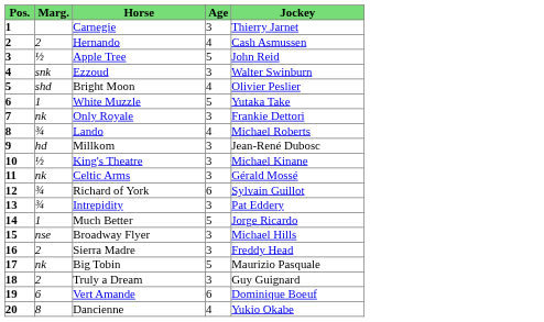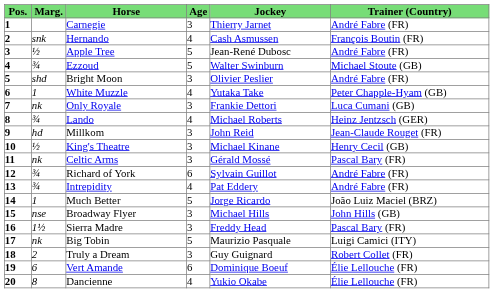+ column: Trainer (Country) | André Fabre (FR) | François Boutin (FR) | André Fabre (FR) | Michael Stoute (GB) | André Fabre (FR) | Peter Chapple-Hyam (GB) | Luca Cumani (GB) | Heinz Jentzsch (GER) | Jean-Claude Rouget (FR) | Henry Cecil (GB) | Pascal Bary (FR) | André Fabre (FR) | André Fabre (FR) | João Luiz Maciel (BRZ) | John Hills (GB) | Pascal Bary (FR) | Luigi Camici (ITY) | Robert Collet (FR) | Élie Lellouche (FR) | Élie Lellouche (FR)
Hernando | Marg.: 2 -> snk
Apple Tree | Jockey: John Reid -> Jean-René Dubosc
Ezzoud | Marg.: snk -> ¾
Ezzoud | Age: 3 -> 5
Bright Moon | Age: 4 -> 3
White Muzzle | Age: 5 -> 4
Millkom | Jockey: Jean-René Dubosc -> John Reid
Intrepidity | Age: 3 -> 4
Sierra Madre | Marg.: 2 -> 1½
